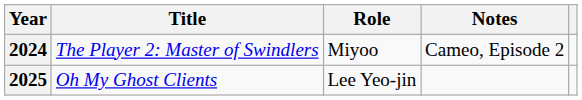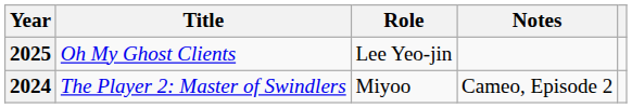rows swapped: 2024 <-> 2025
